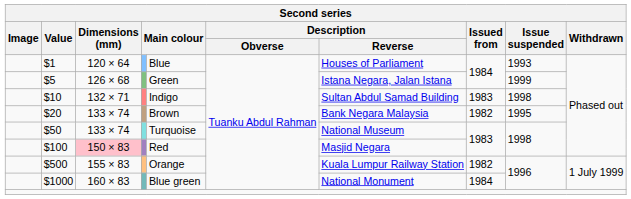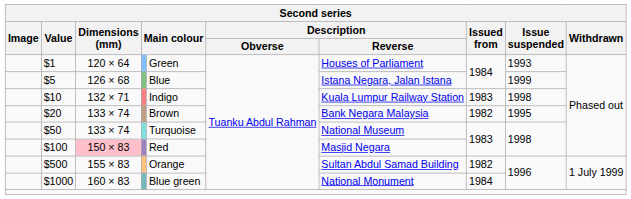$1 | column 5: Blue -> Green
$5 | column 5: Green -> Blue
$10 | Description / Reverse: Sultan Abdul Samad Building -> Kuala Lumpur Railway Station
$500 | Description / Reverse: Kuala Lumpur Railway Station -> Sultan Abdul Samad Building
